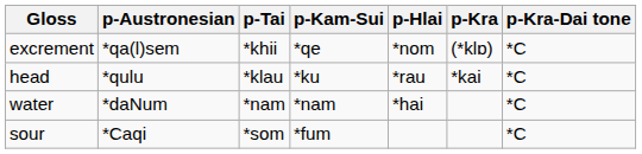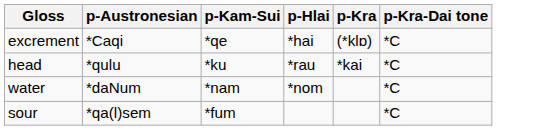- column: p-Tai | *khii | *klau | *nam | *som
excrement | p-Austronesian: *qa(l)sem -> *Caqi
excrement | p-Hlai: *nom -> *hai
water | p-Hlai: *hai -> *nom
sour | p-Austronesian: *Caqi -> *qa(l)sem
